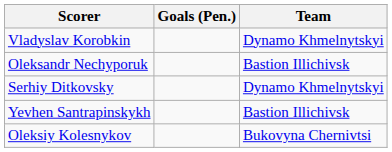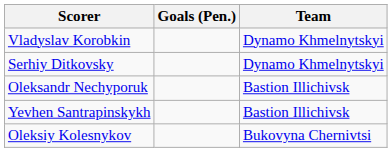rows swapped: Oleksandr Nechyporuk <-> Serhiy Ditkovsky
